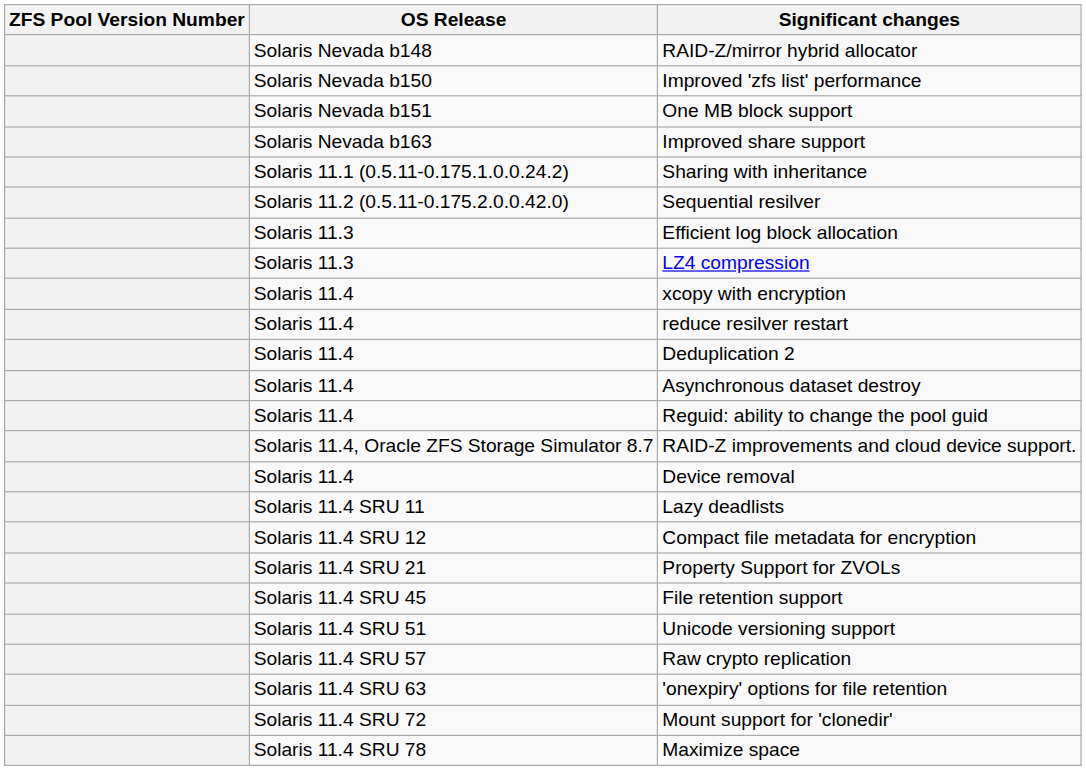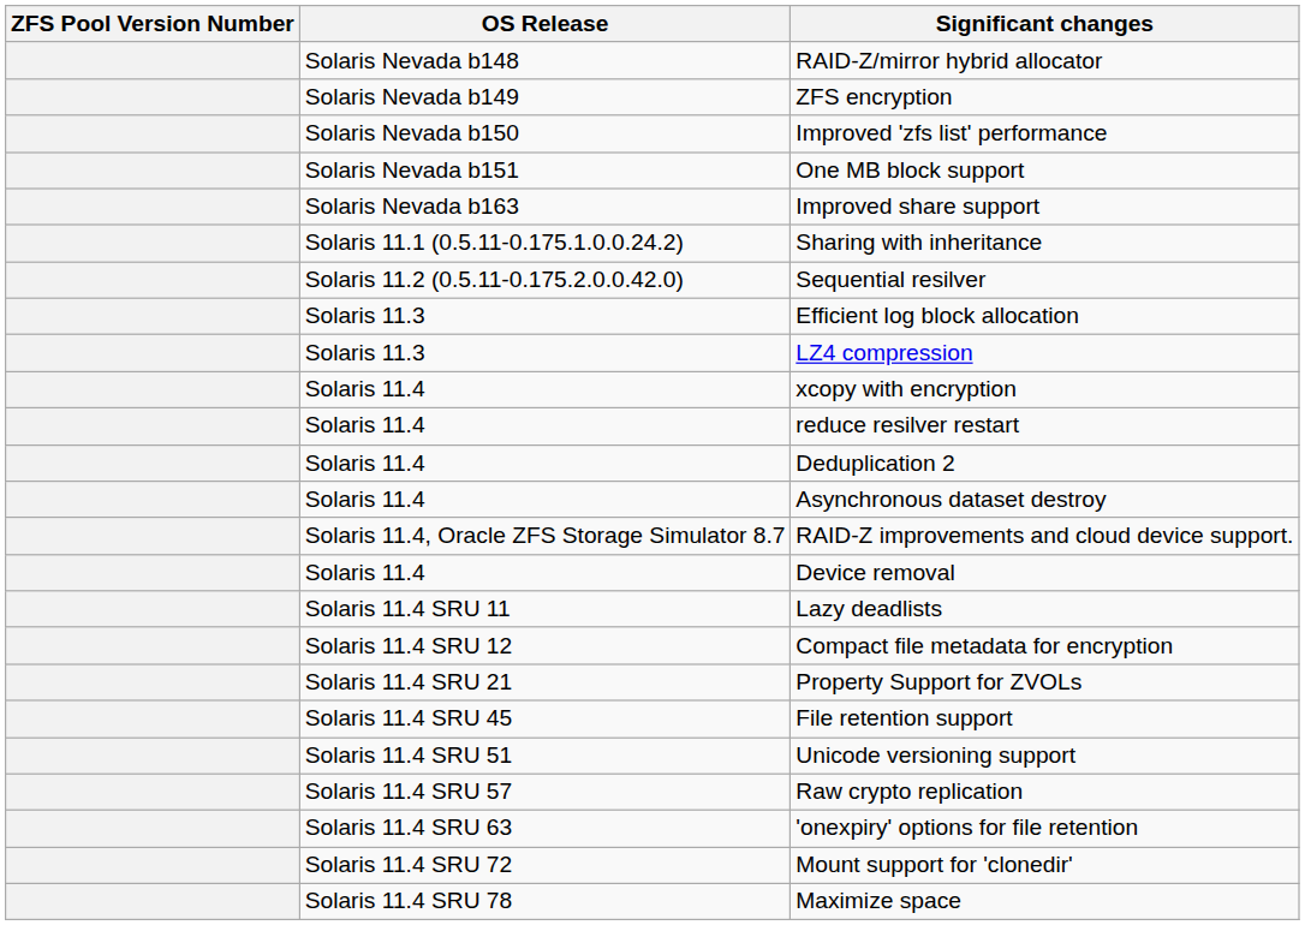+ row: Solaris Nevada b149 | ZFS encryption
- row: Solaris 11.4 | Reguid: ability to change the pool guid
